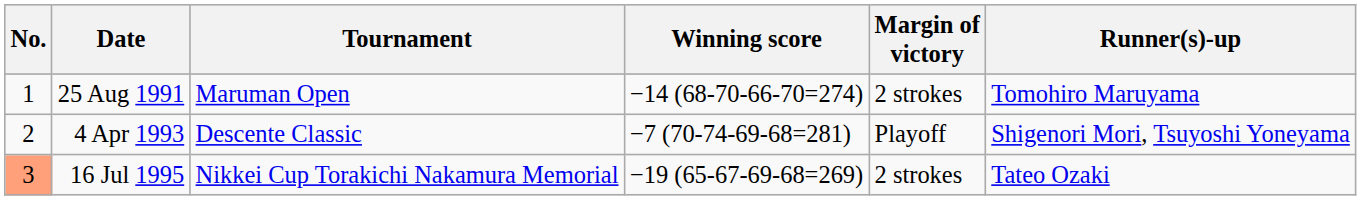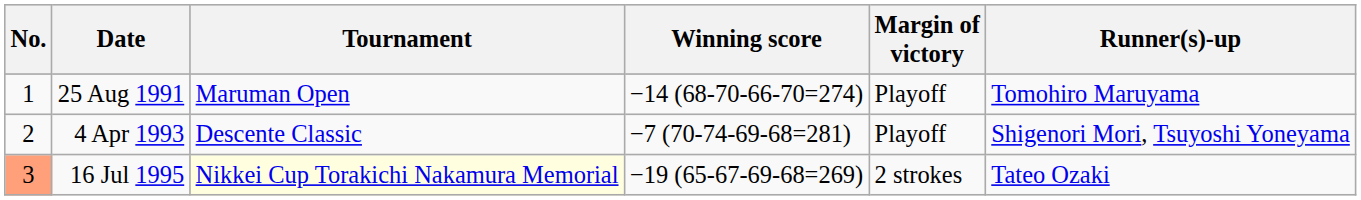25 Aug 1991 | Margin of victory: 2 strokes -> Playoff
16 Jul 1995 | Tournament: no background -> lightyellow background
